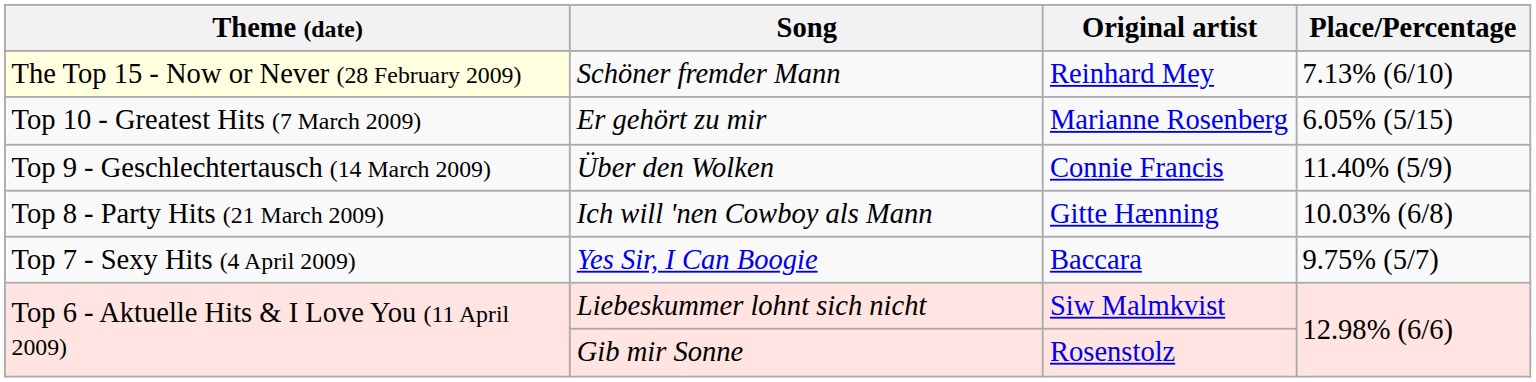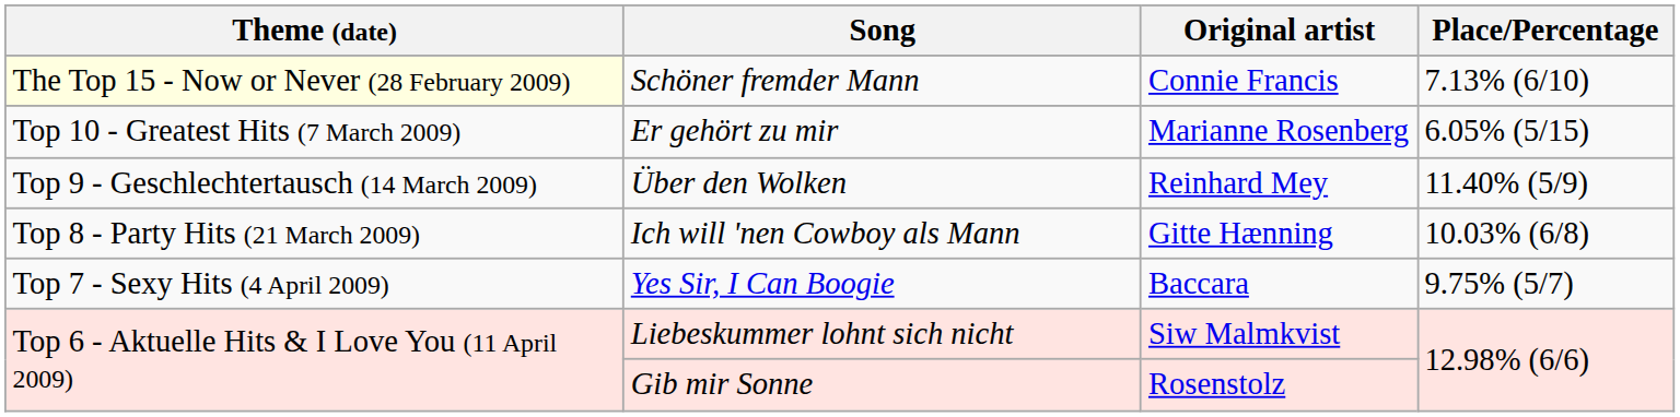Schöner fremder Mann | Original artist: Reinhard Mey -> Connie Francis
Über den Wolken | Original artist: Connie Francis -> Reinhard Mey
